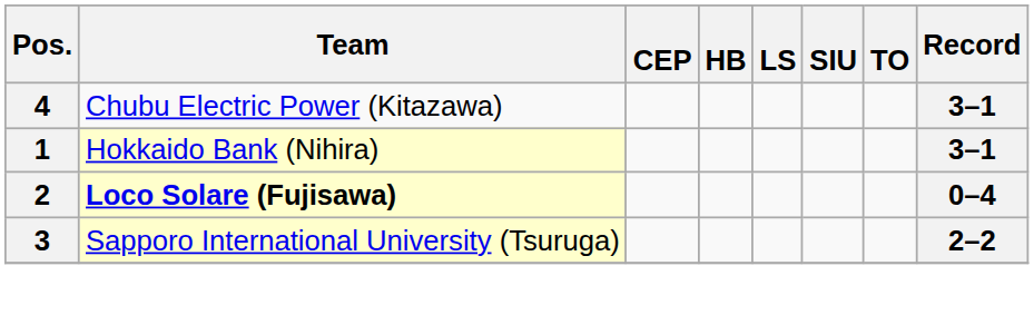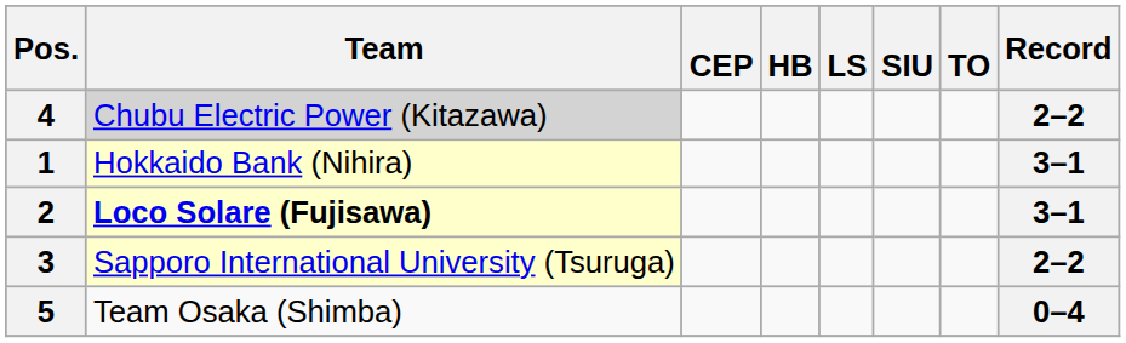4 | Team: no background -> lightgrey background
4 | Record: 3–1 -> 2–2
2 | Record: 0–4 -> 3–1
+ row: 5 | Team Osaka (Shimba) | 0–4
